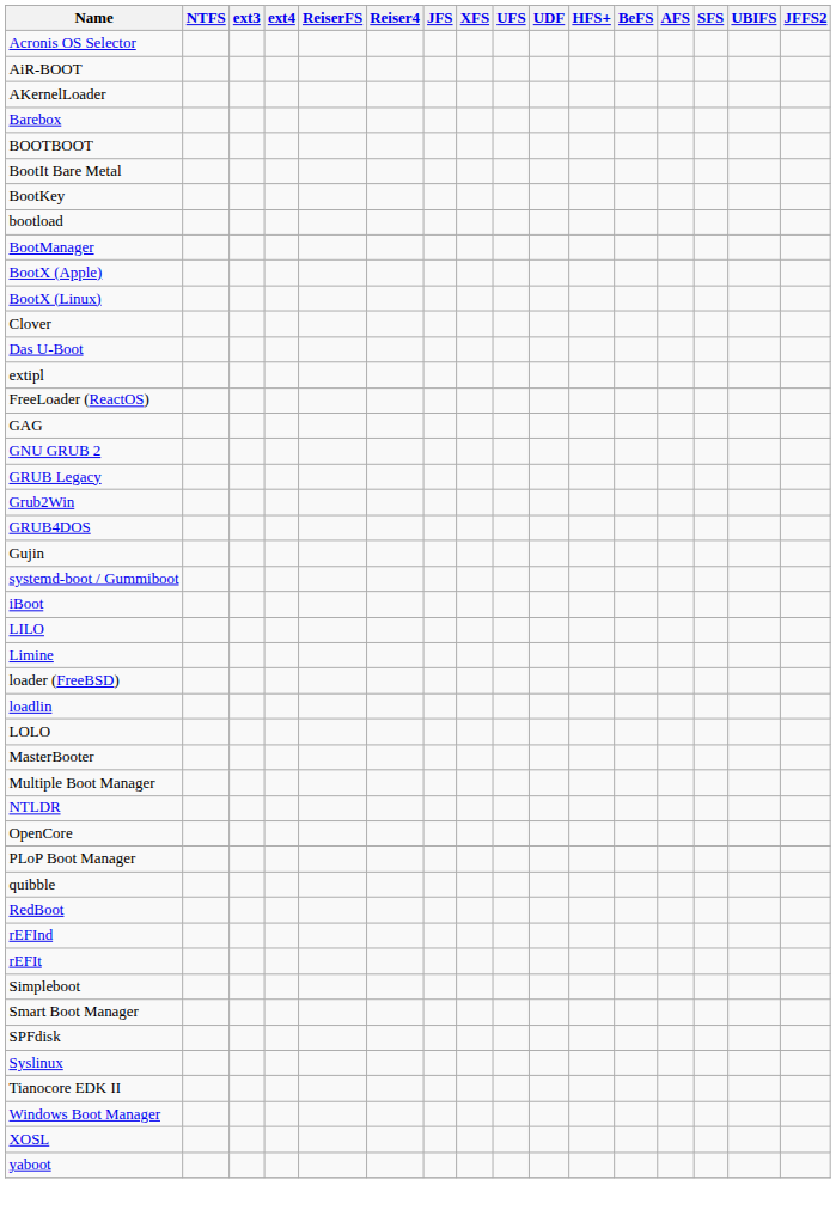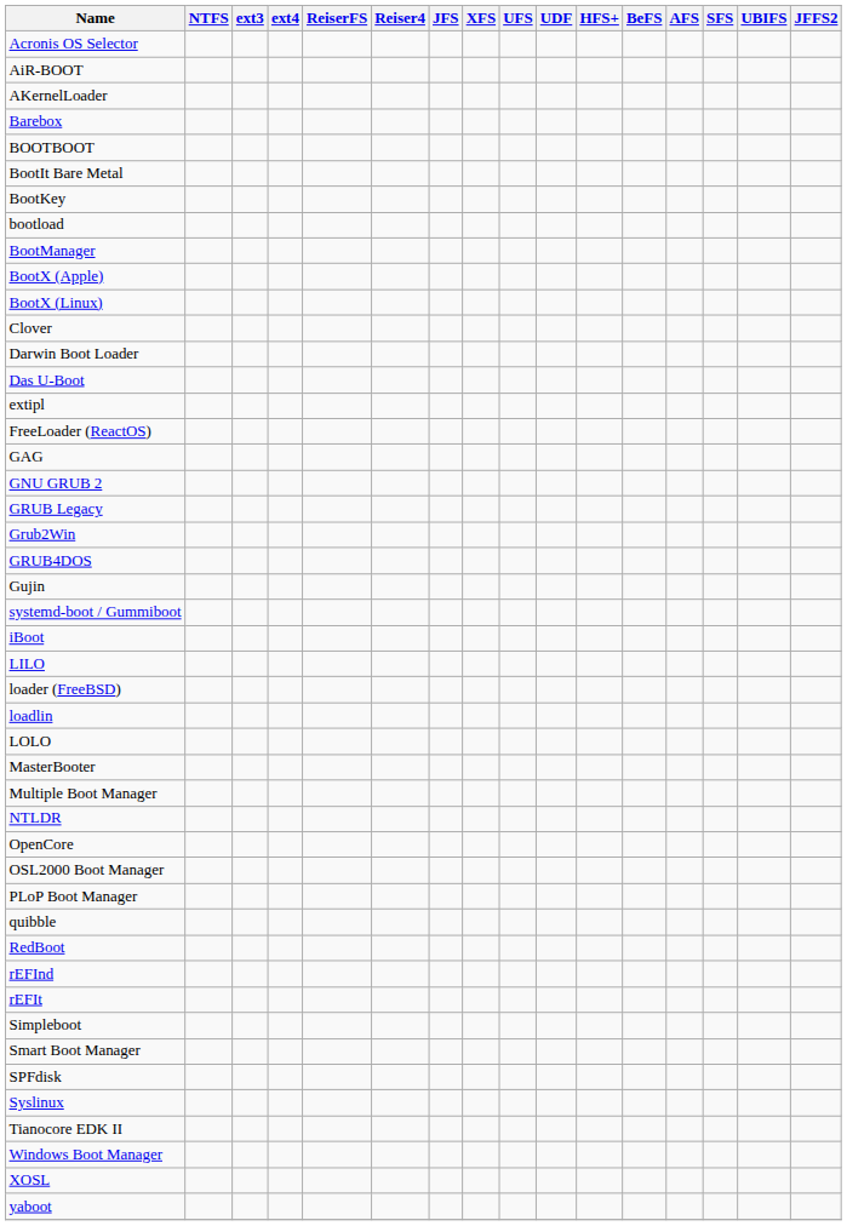+ row: Darwin Boot Loader
- row: Limine
+ row: OSL2000 Boot Manager
